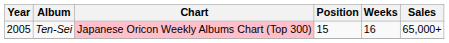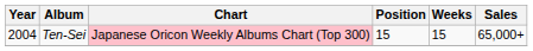Ten-Sei | Year: 2005 -> 2004
Ten-Sei | Weeks: 16 -> 15
